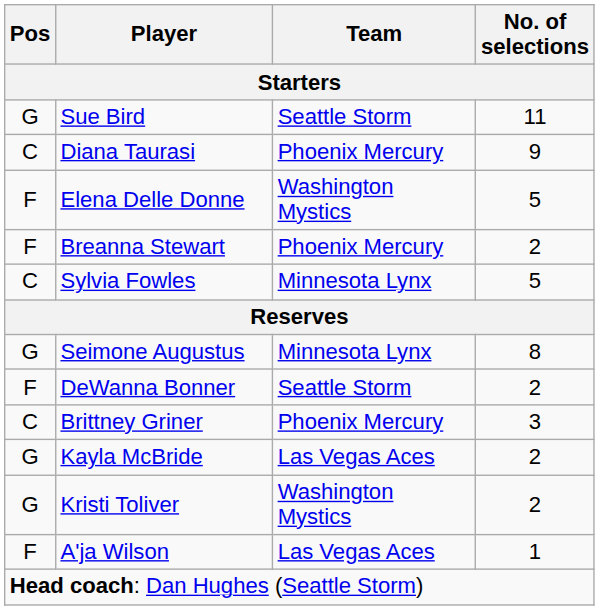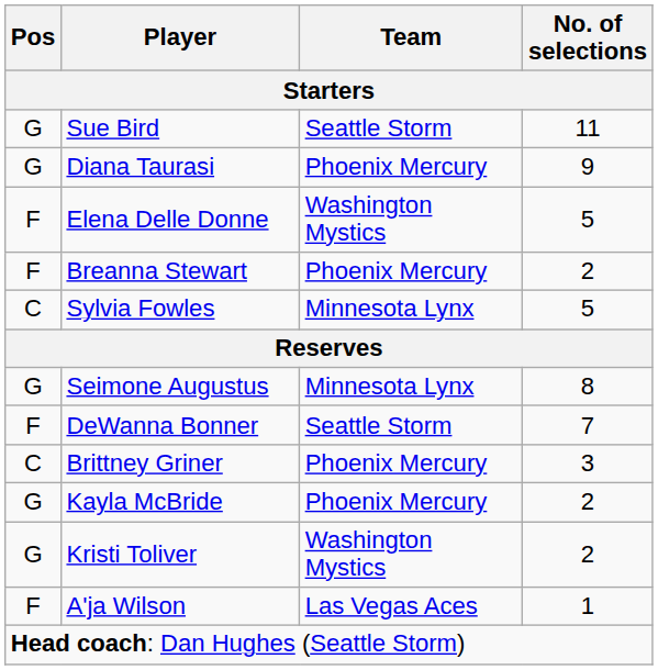Diana Taurasi | Pos: C -> G
DeWanna Bonner | No. of selections: 2 -> 7
Kayla McBride | Team: Las Vegas Aces -> Phoenix Mercury
